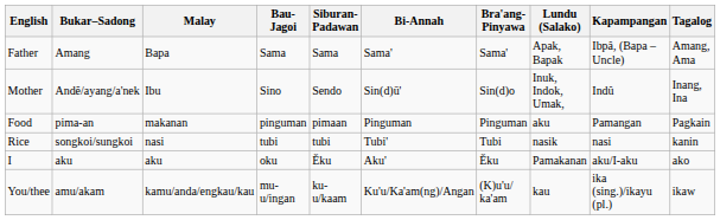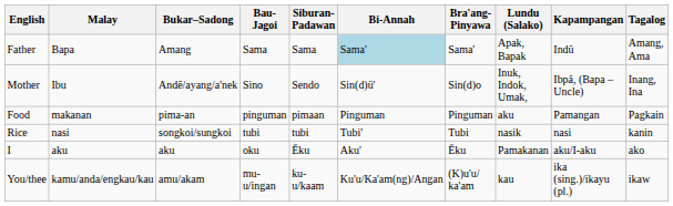columns swapped: Malay <-> Bukar–Sadong
Father | Bi-Annah: no background -> lightblue background
Father | Kapampangan: Ibpâ, (Bapa – Uncle) -> Indû
Mother | Kapampangan: Indû -> Ibpâ, (Bapa – Uncle)
